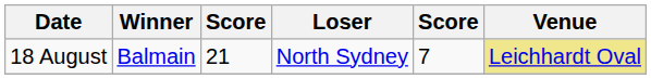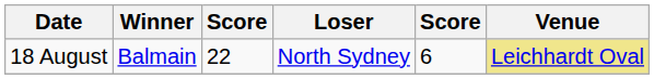18 August | column 3: 21 -> 22
18 August | column 5: 7 -> 6
